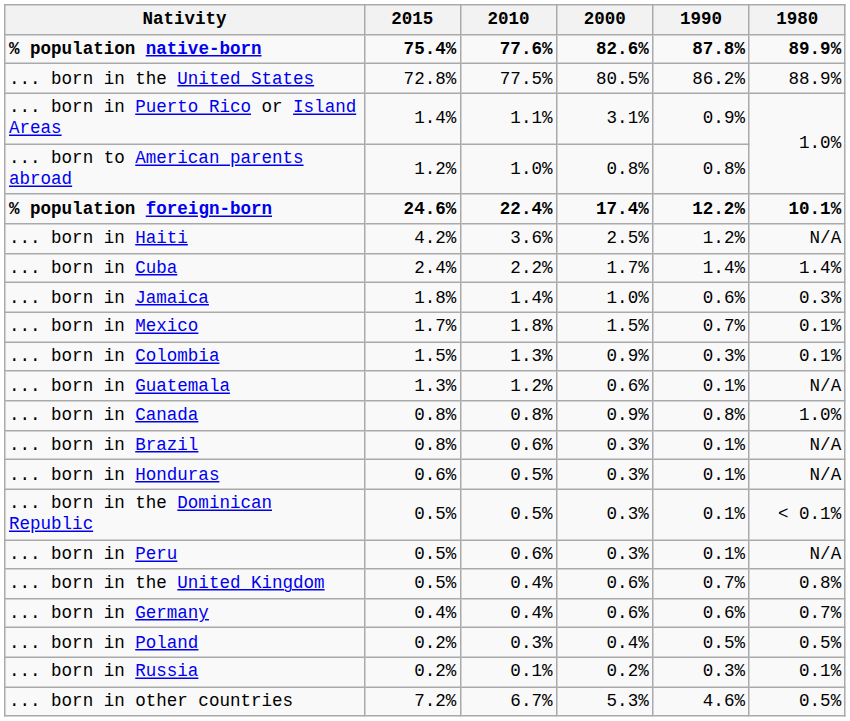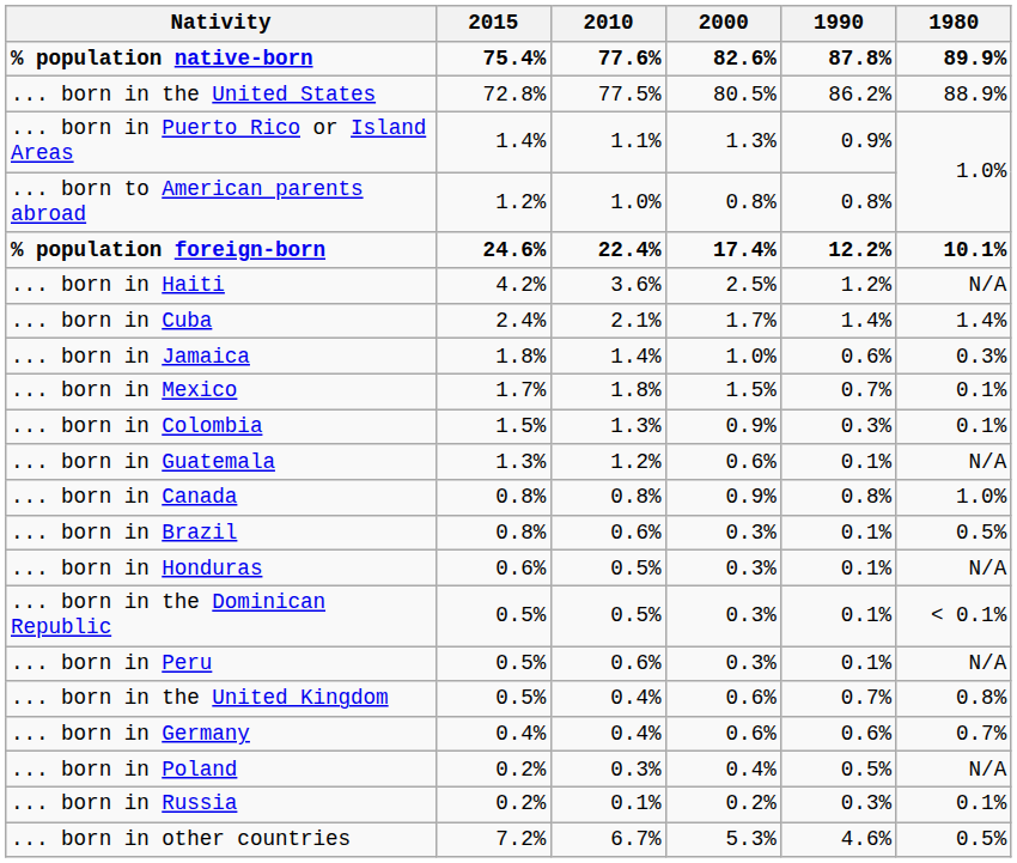... born in Puerto Rico or Island Areas | 2000: 3.1% -> 1.3%
... born in Cuba | 2010: 2.2% -> 2.1%
... born in Brazil | 1980: N/A -> 0.5%
... born in Poland | 1980: 0.5% -> N/A
